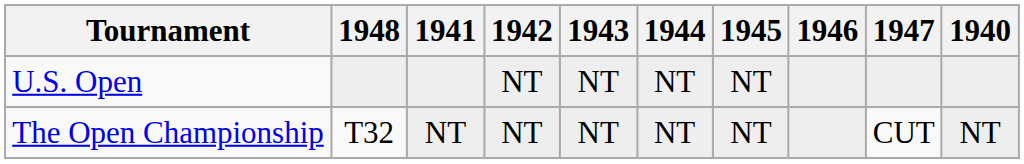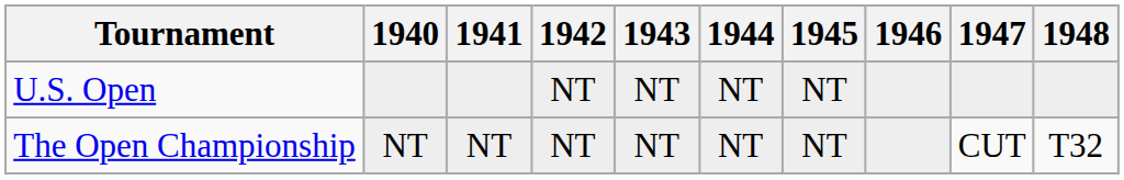columns swapped: 1940 <-> 1948
